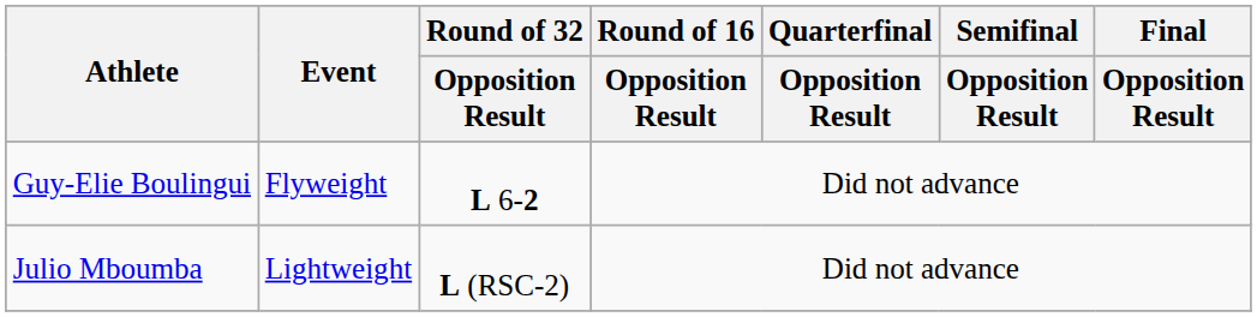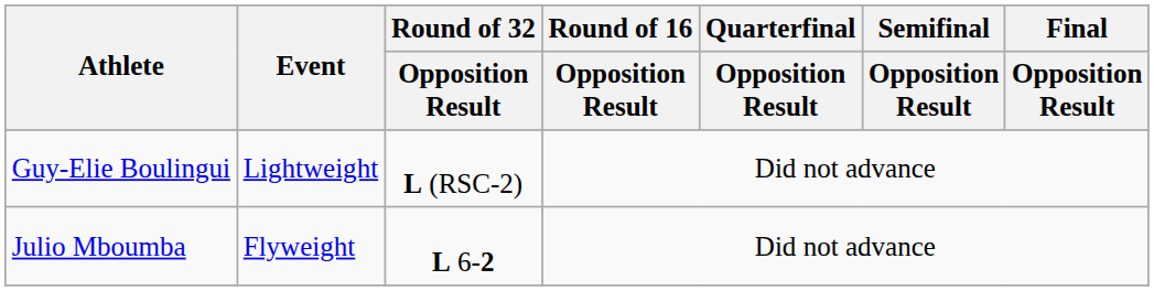Guy-Elie Boulingui | Event: Flyweight -> Lightweight
Guy-Elie Boulingui | Round of 32 / Opposition Result: L 6-2 -> L (RSC-2)
Julio Mboumba | Event: Lightweight -> Flyweight
Julio Mboumba | Round of 32 / Opposition Result: L (RSC-2) -> L 6-2
